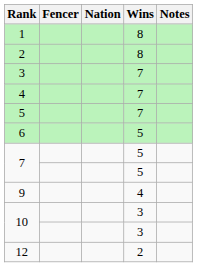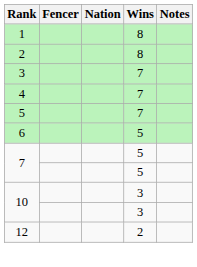- row: 9 | 4
